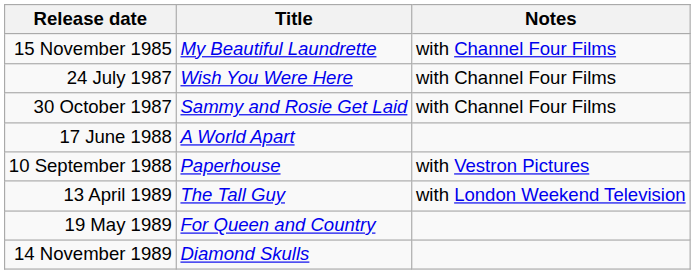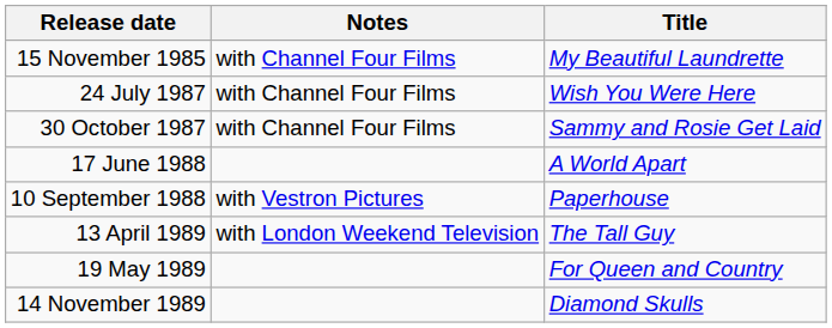columns swapped: Title <-> Notes
